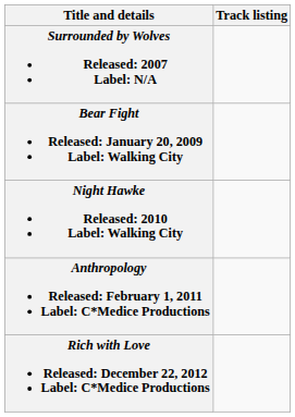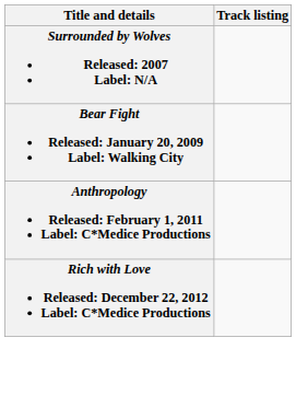- row: Night Hawke Released: 2010 Label: Walking City
